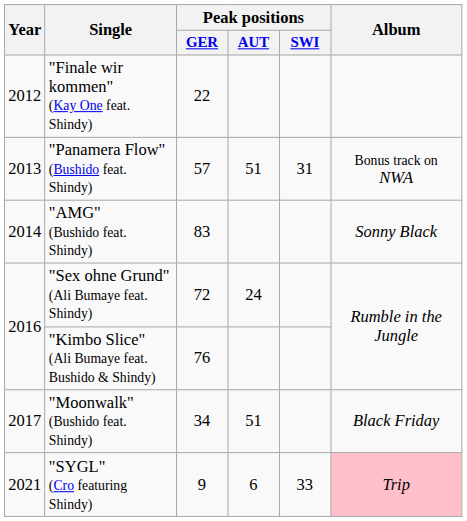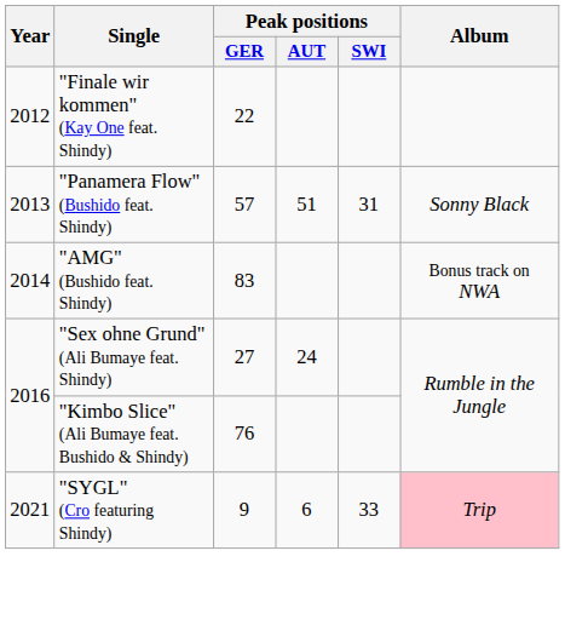"Panamera Flow" (Bushido feat. Shindy) | Album: Bonus track on NWA -> Sonny Black
"AMG" (Bushido feat. Shindy) | Album: Sonny Black -> Bonus track on NWA
"Sex ohne Grund" (Ali Bumaye feat. Shindy) | Peak positions / GER: 72 -> 27
- row: 2017 | "Moonwalk" (Bushido feat. Shindy) | 34 | 51 | Black Friday
